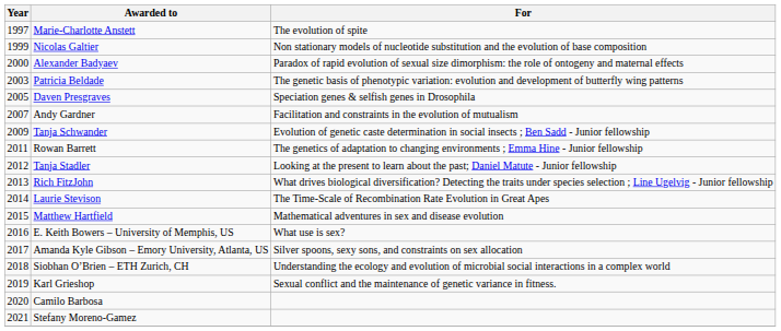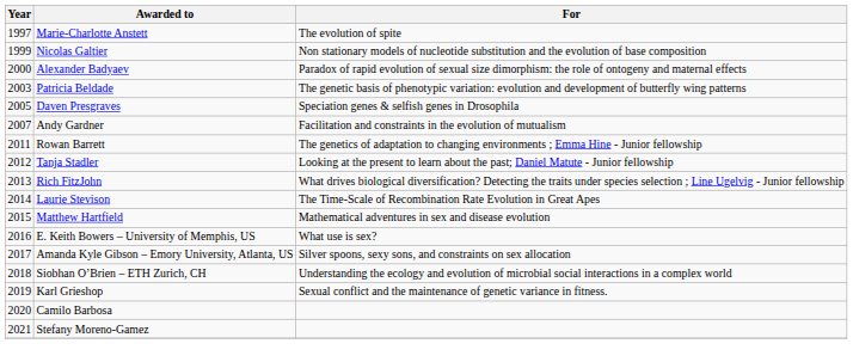- row: 2009 | Tanja Schwander | Evolution of genetic caste determination in social insects ; Ben Sadd - Junior fellowship
